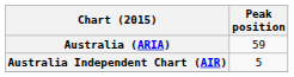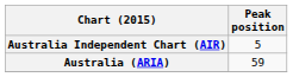rows swapped: Australia (ARIA) <-> Australia Independent Chart (AIR)
